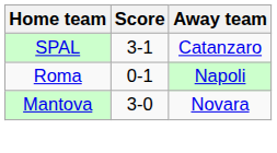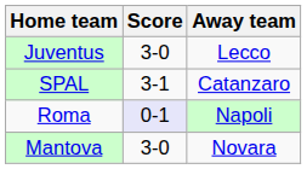+ row: Juventus | 3-0 | Lecco
Roma | Score: no background -> lavender background
